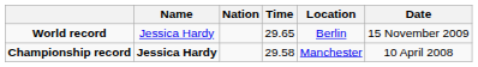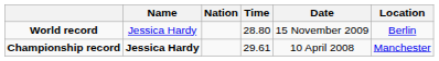columns swapped: Location <-> Date
World record | Time: 29.65 -> 28.80
Championship record | Time: 29.58 -> 29.61
